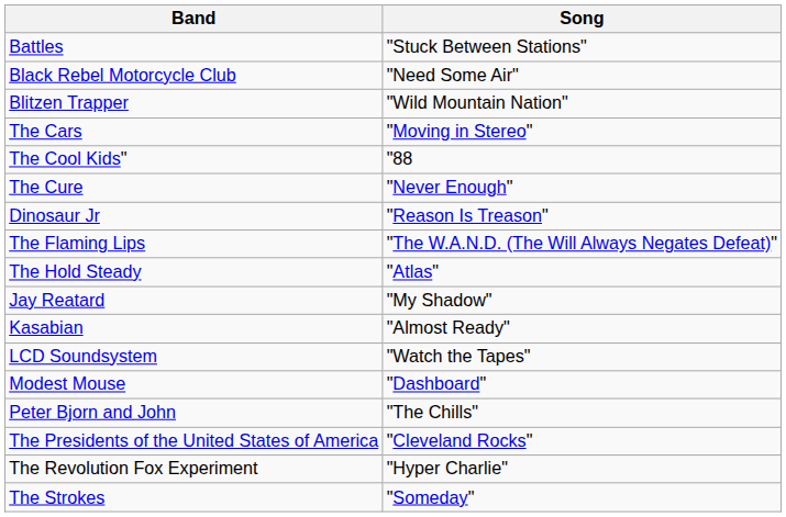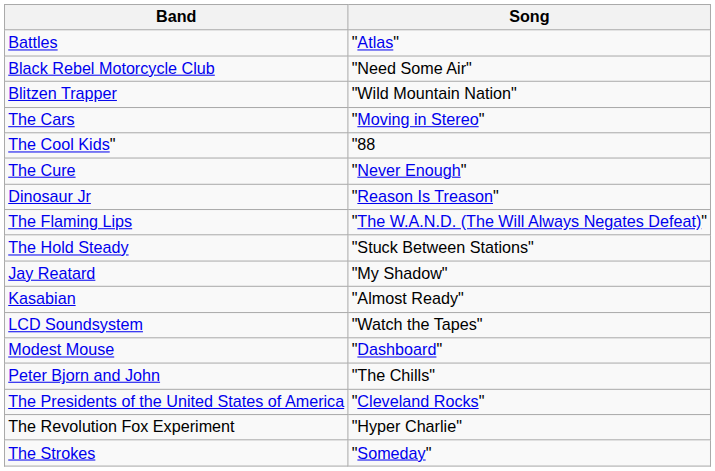Battles | Song: "Stuck Between Stations" -> "Atlas"
The Hold Steady | Song: "Atlas" -> "Stuck Between Stations"
